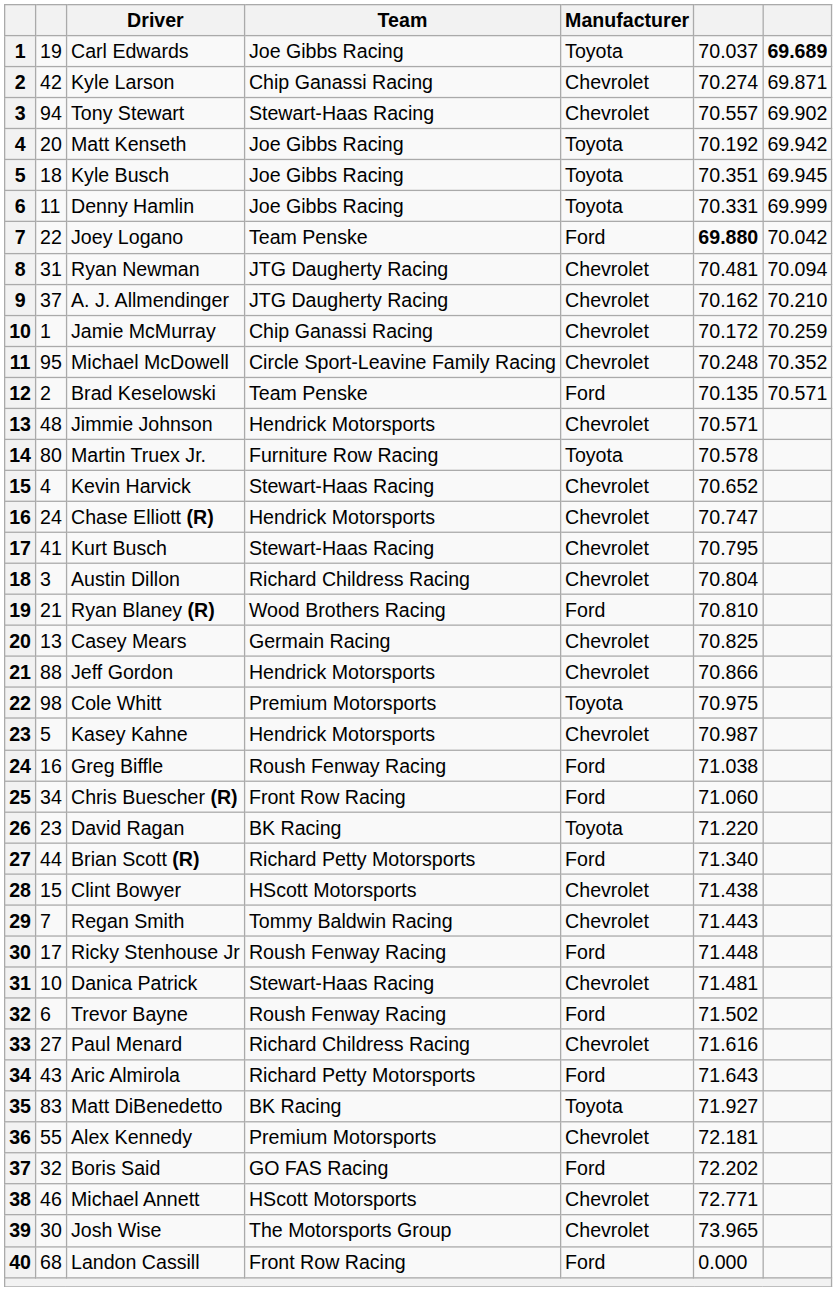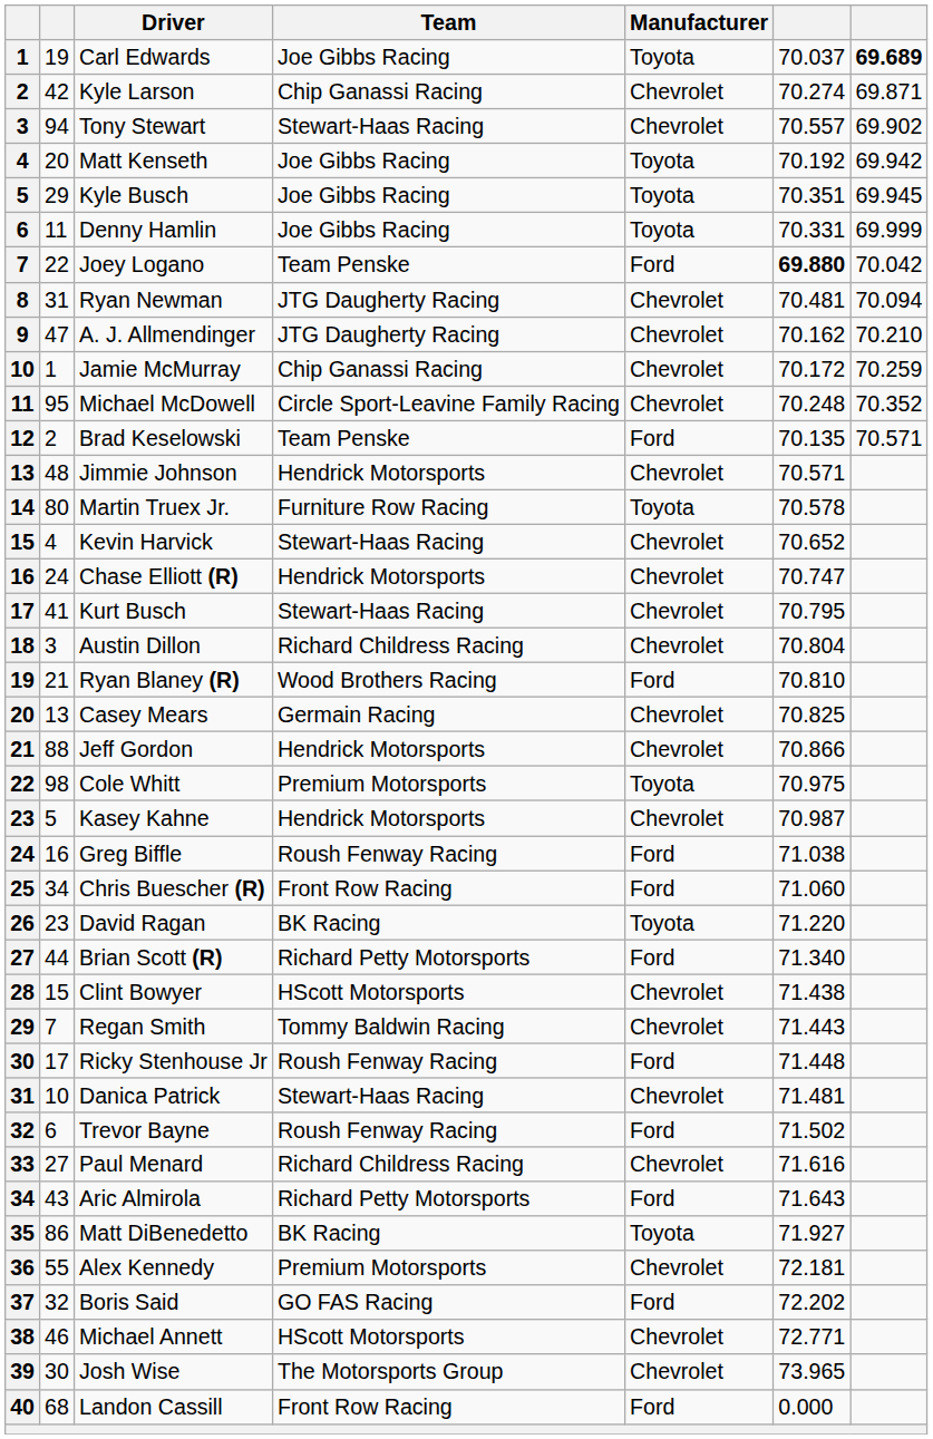Kyle Busch | column 2: 18 -> 29
A. J. Allmendinger | column 2: 37 -> 47
Matt DiBenedetto | column 2: 83 -> 86
